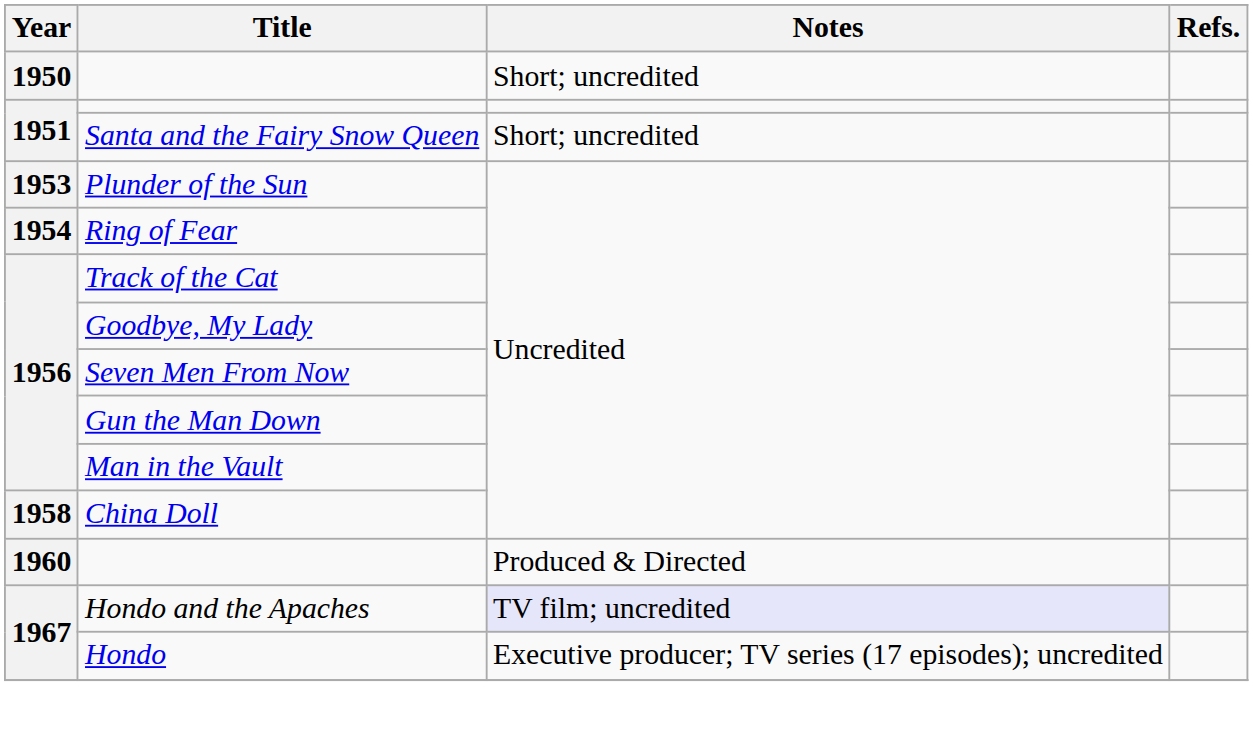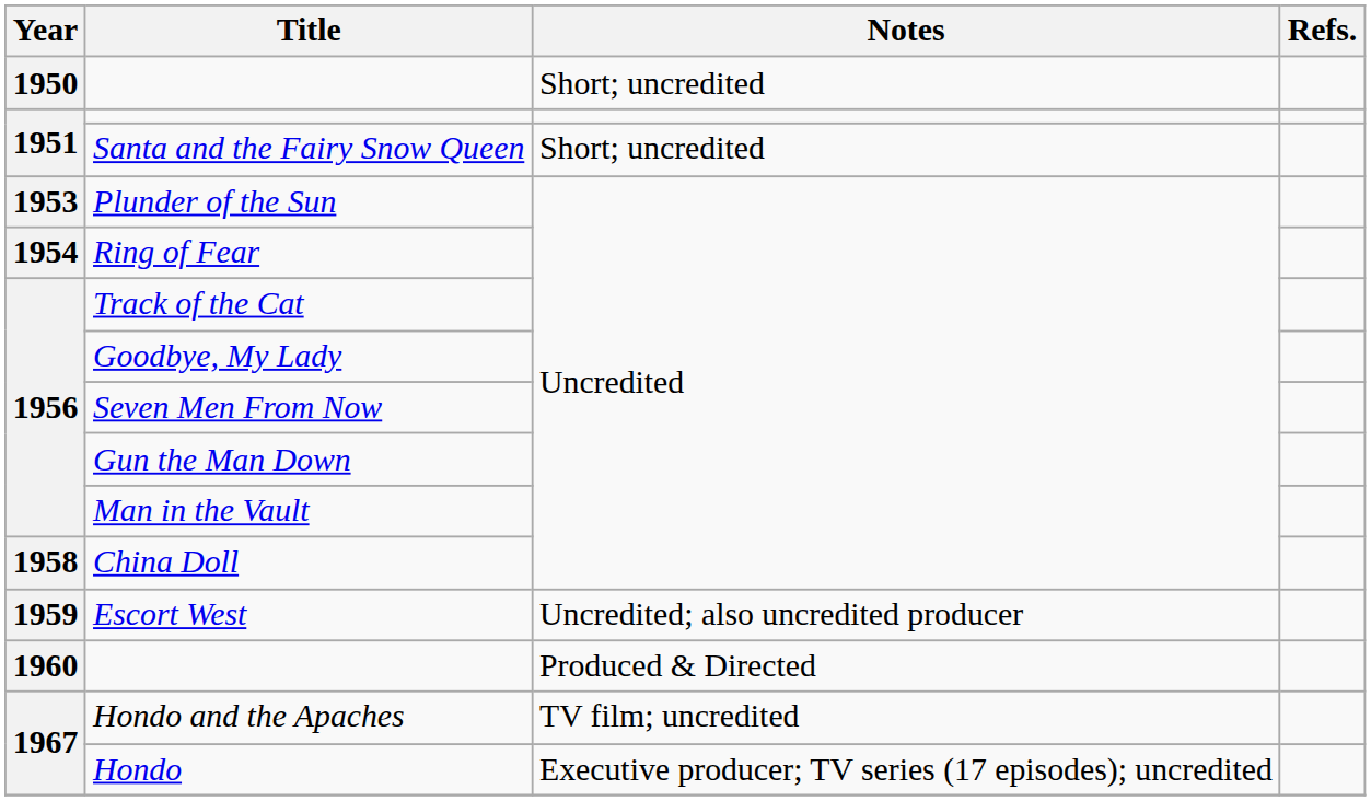+ row: 1959 | Escort West | Uncredited; also uncredited producer
Hondo and the Apaches | Notes: lavender background -> no background
